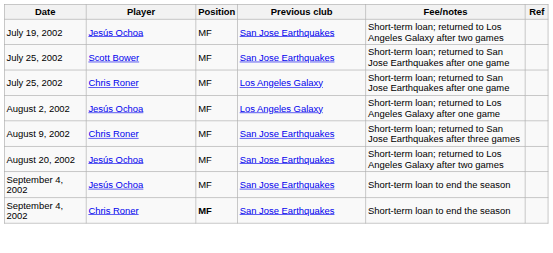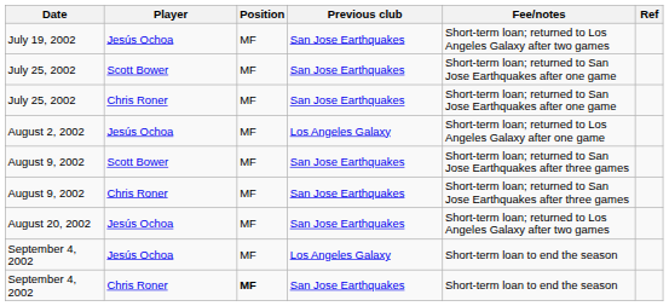July 25, 2002 / Chris Roner | Previous club: Los Angeles Galaxy -> San Jose Earthquakes
+ row: August 9, 2002 | Scott Bower | MF | San Jose Earthquakes | Short-term loan; returned to San Jose Earthquakes after three games
September 4, 2002 / Jesús Ochoa | Previous club: San Jose Earthquakes -> Los Angeles Galaxy
